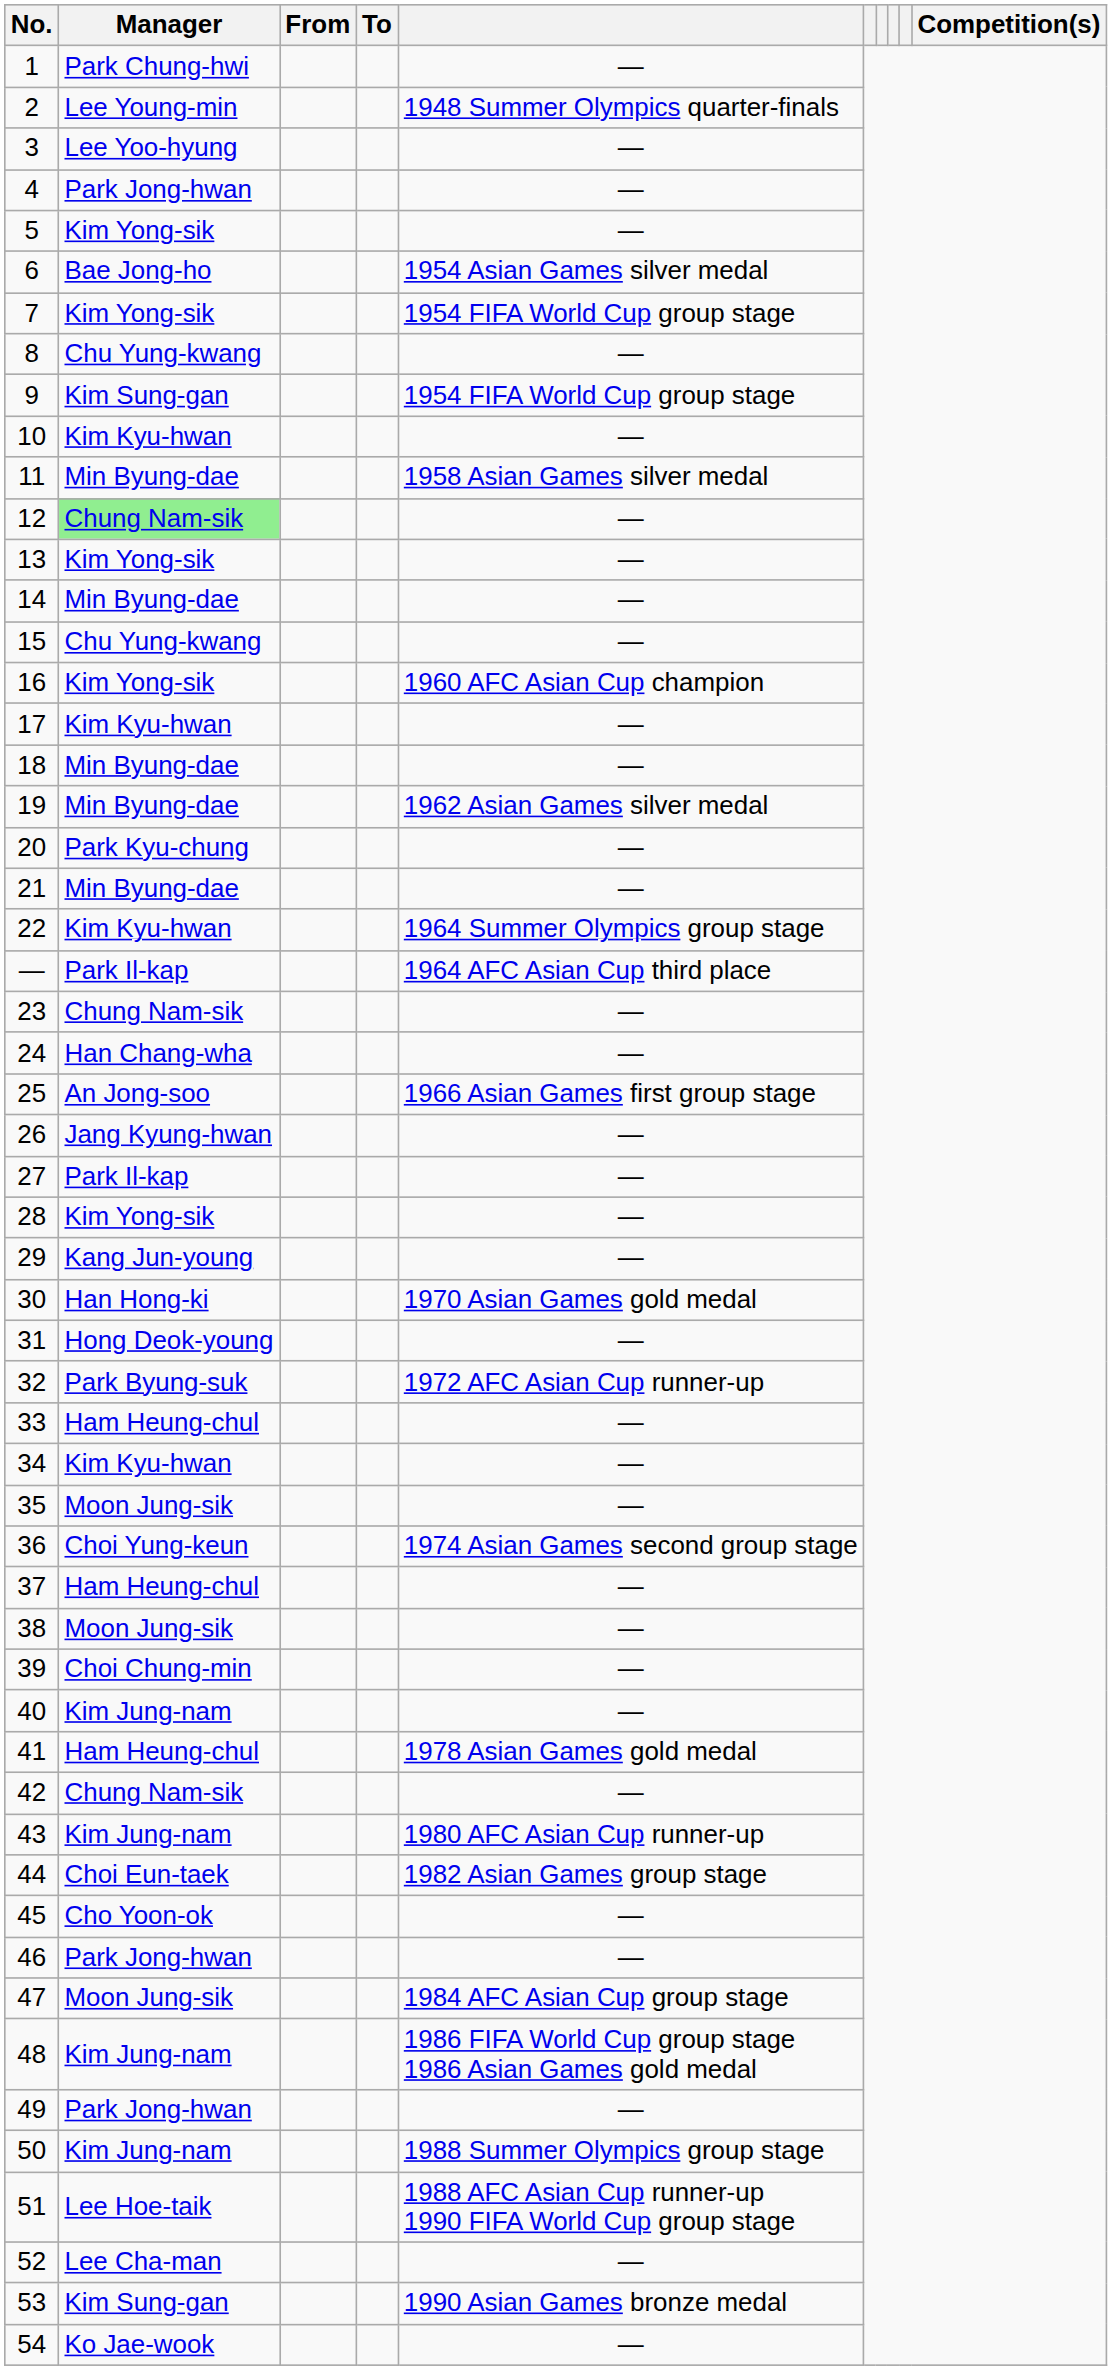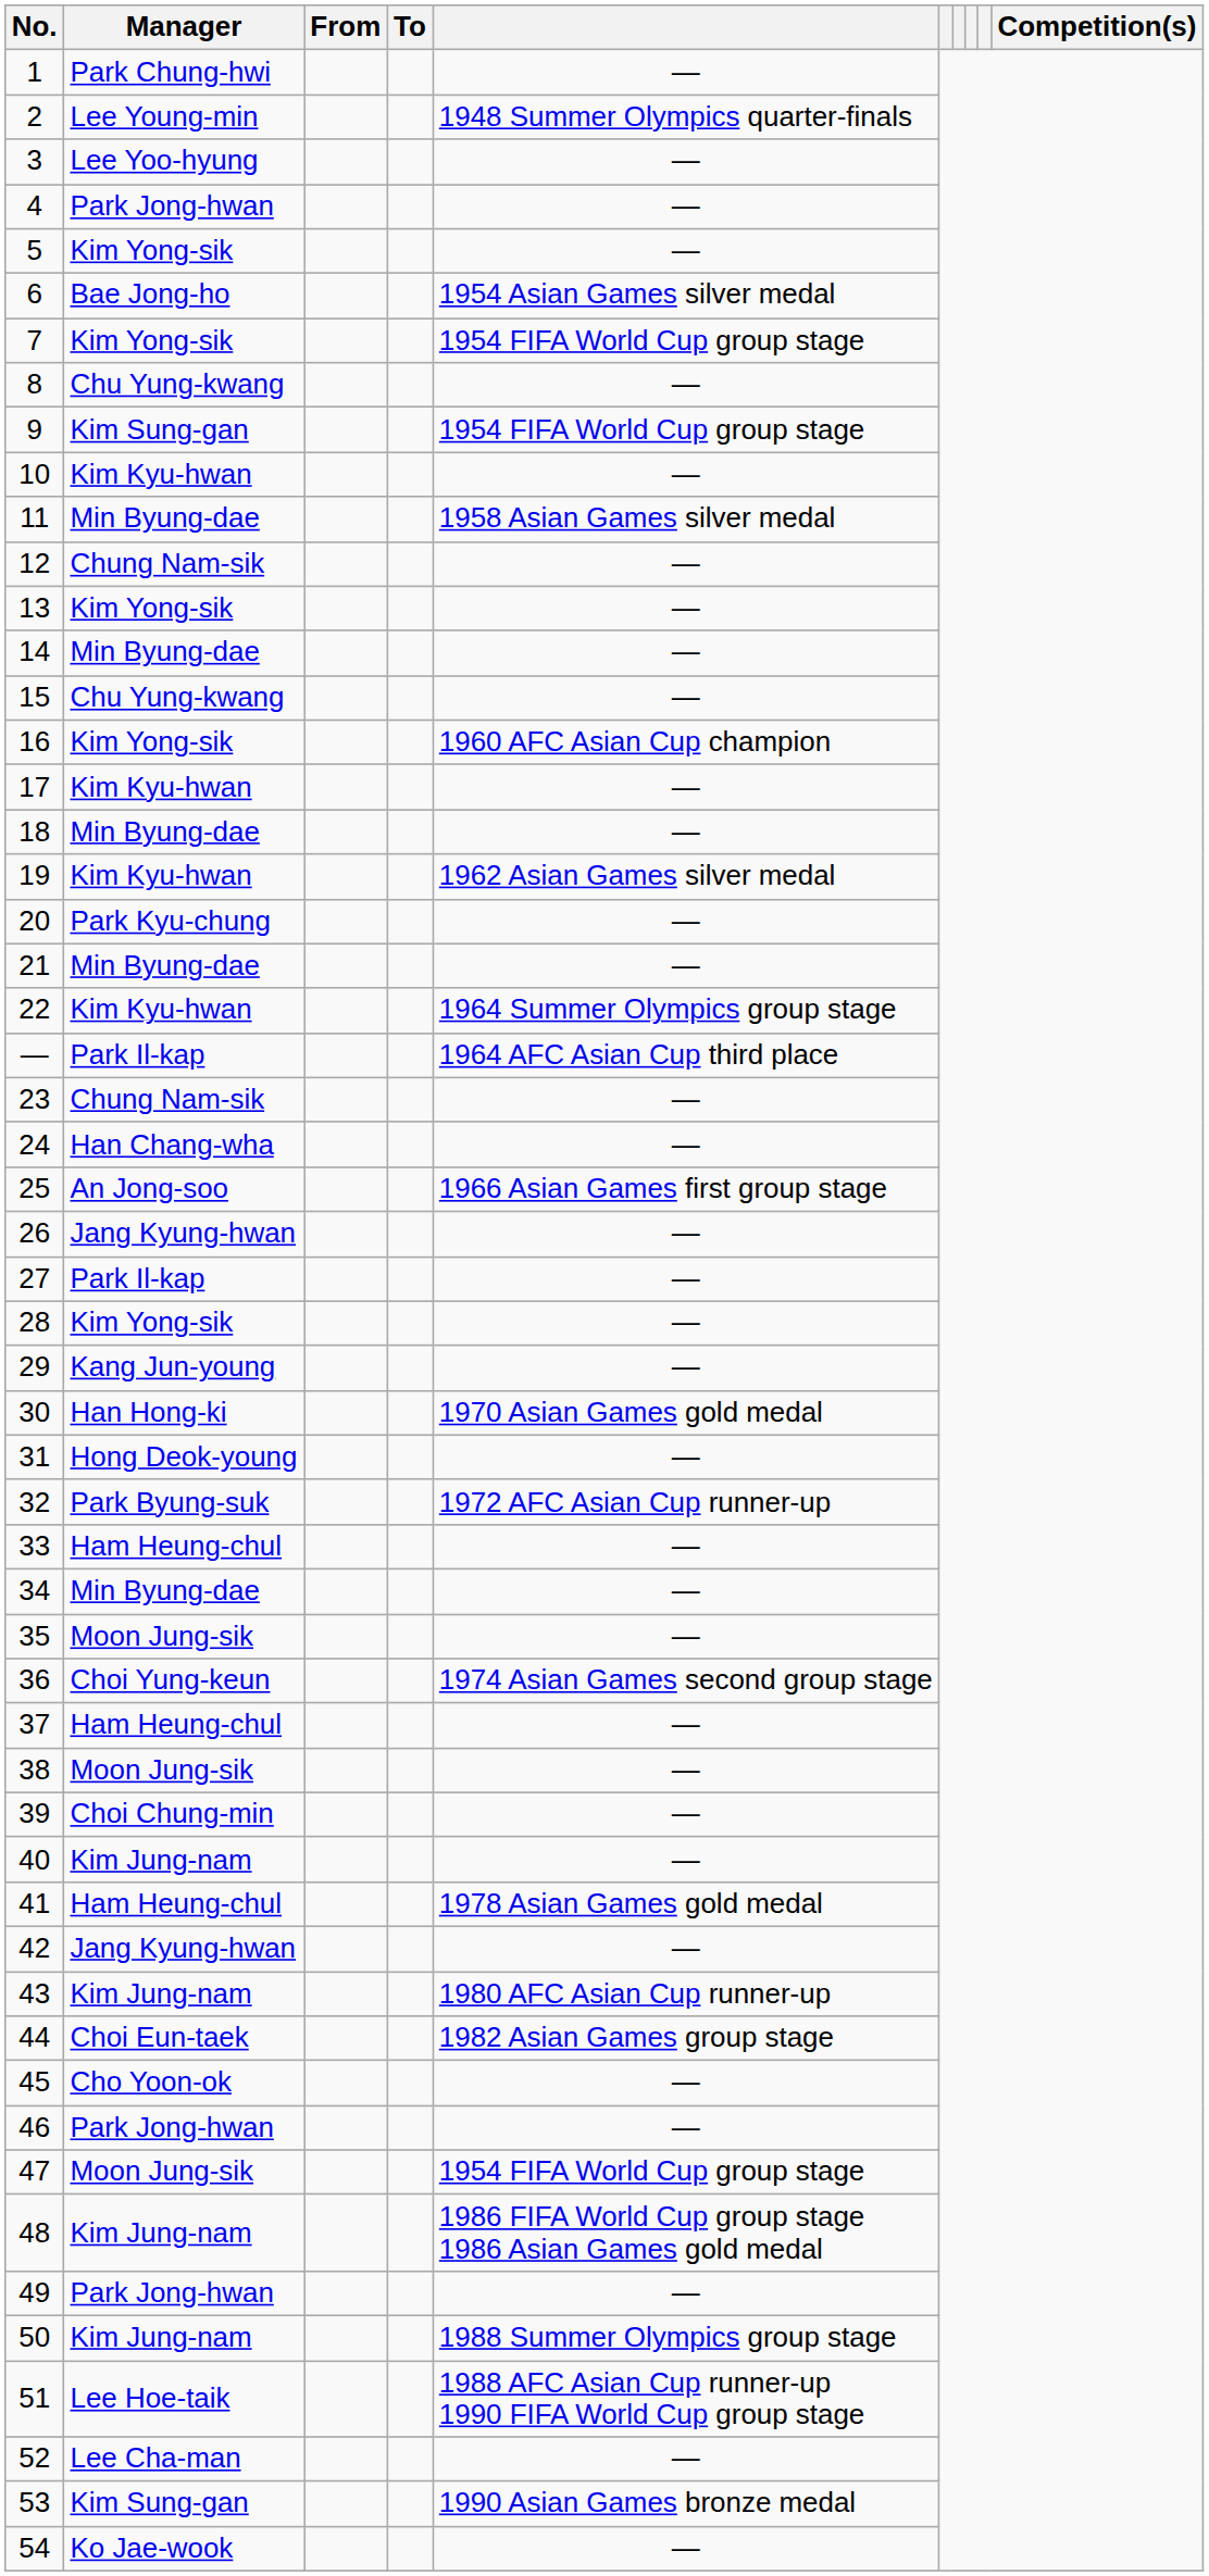12 | Manager: lightgreen background -> no background
19 | Manager: Min Byung-dae -> Kim Kyu-hwan
34 | Manager: Kim Kyu-hwan -> Min Byung-dae
42 | Manager: Chung Nam-sik -> Jang Kyung-hwan
47 | column 5: 1984 AFC Asian Cup group stage -> 1954 FIFA World Cup group stage
